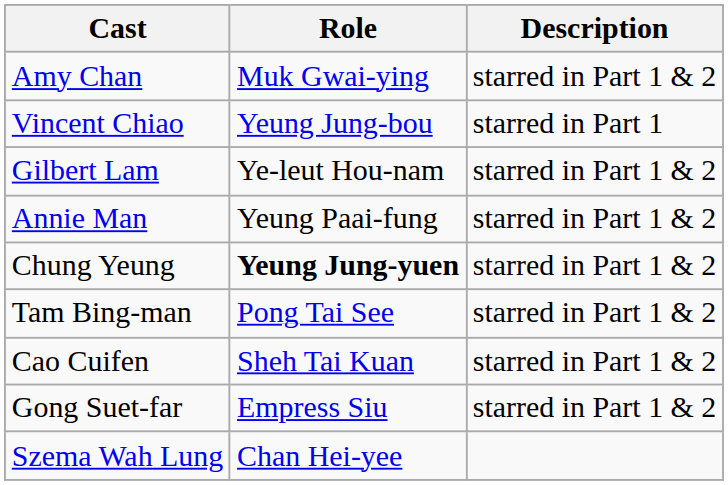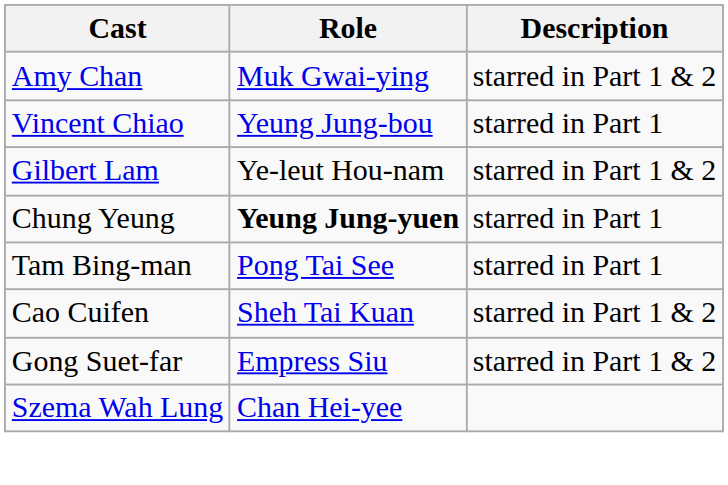- row: Annie Man | Yeung Paai-fung | starred in Part 1 & 2
Chung Yeung | Description: starred in Part 1 & 2 -> starred in Part 1
Tam Bing-man | Description: starred in Part 1 & 2 -> starred in Part 1
